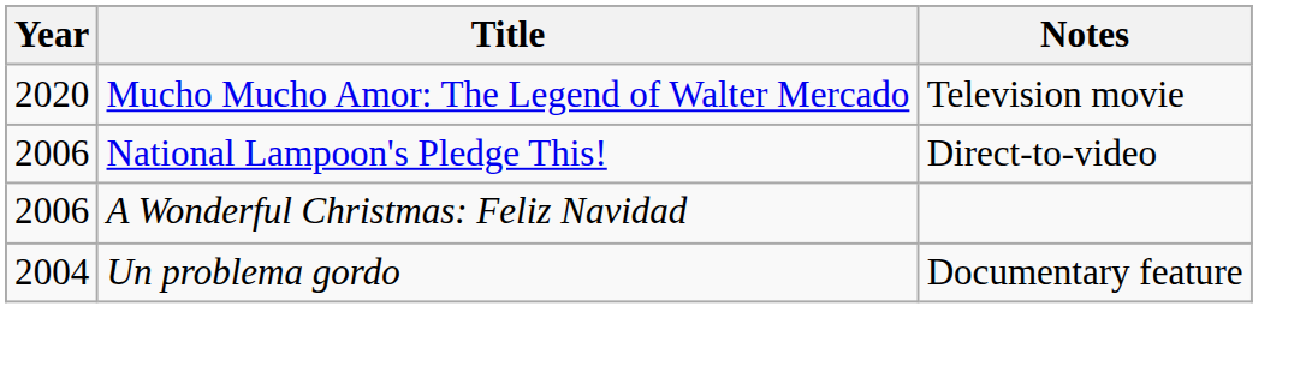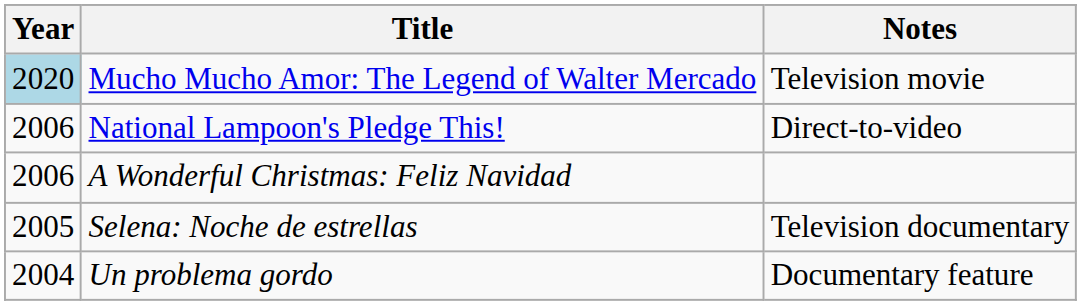Mucho Mucho Amor: The Legend of Walter Mercado | Year: no background -> lightblue background
+ row: 2005 | Selena: Noche de estrellas | Television documentary
